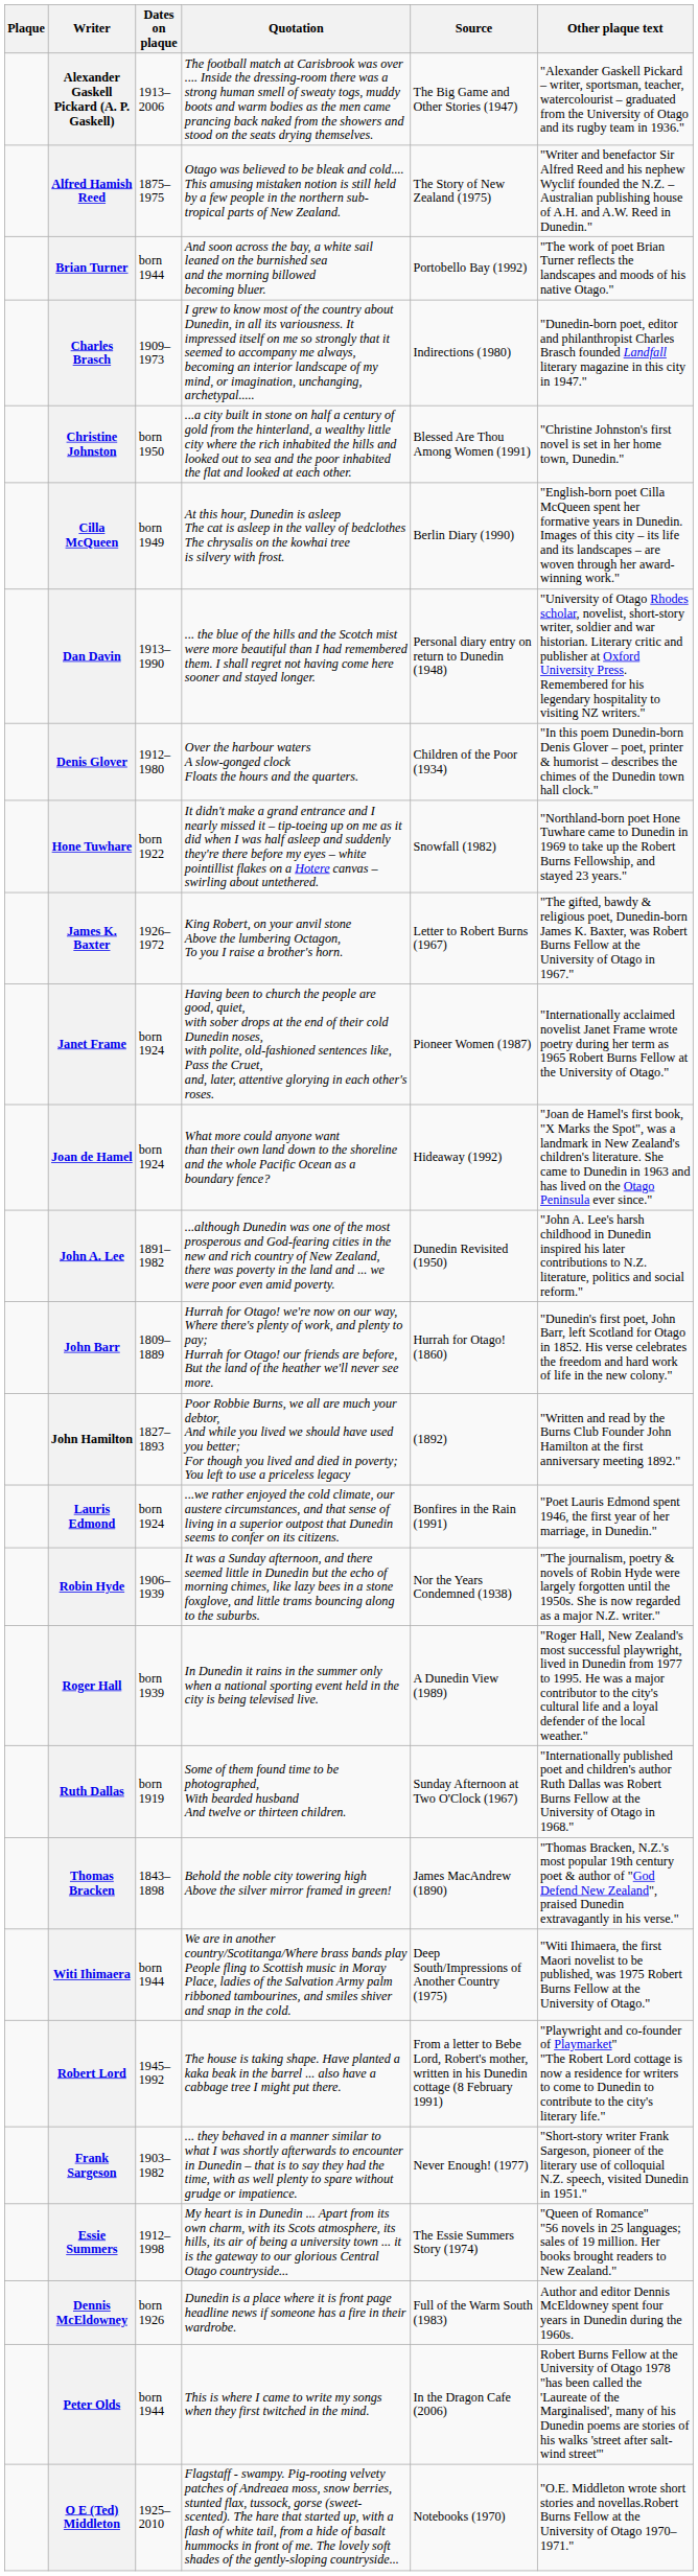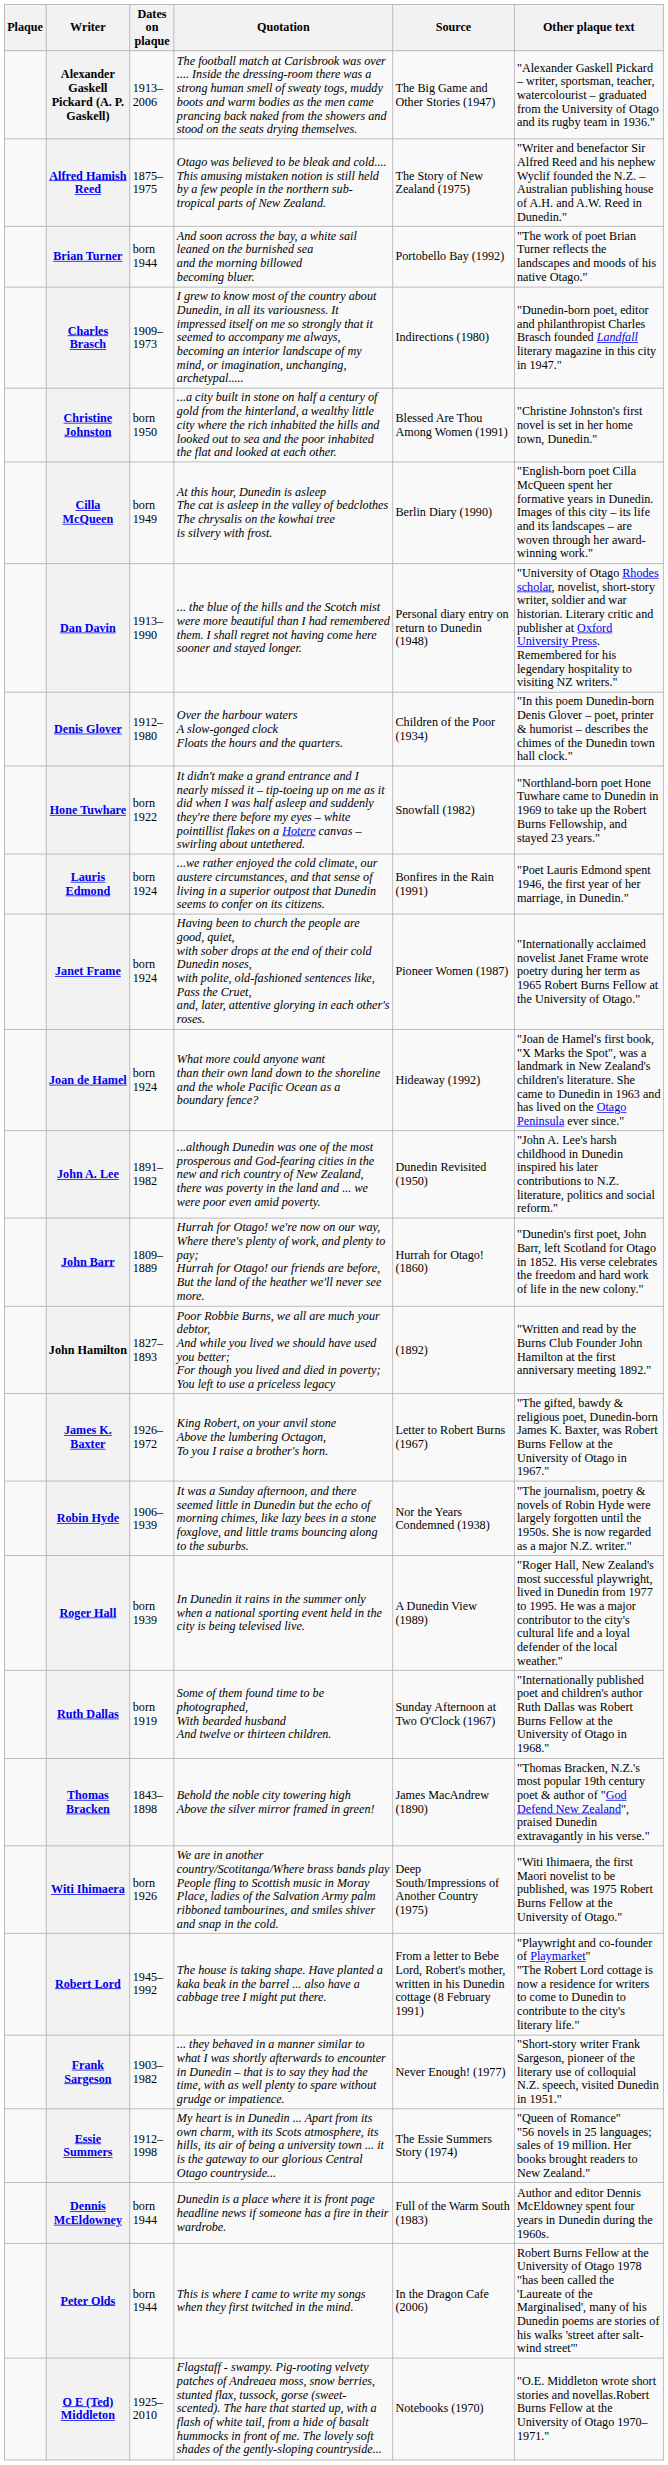rows swapped: James K. Baxter <-> Lauris Edmond
Witi Ihimaera | Dates on plaque: born 1944 -> born 1926
Dennis McEldowney | Dates on plaque: born 1926 -> born 1944
